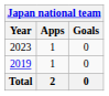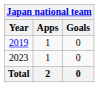rows swapped: 2019 <-> 2023
